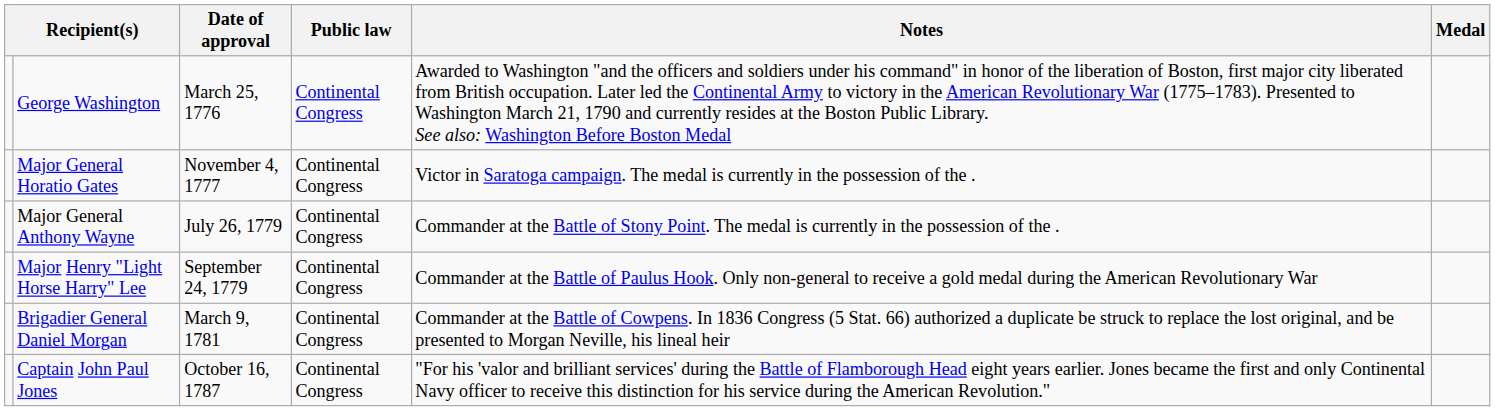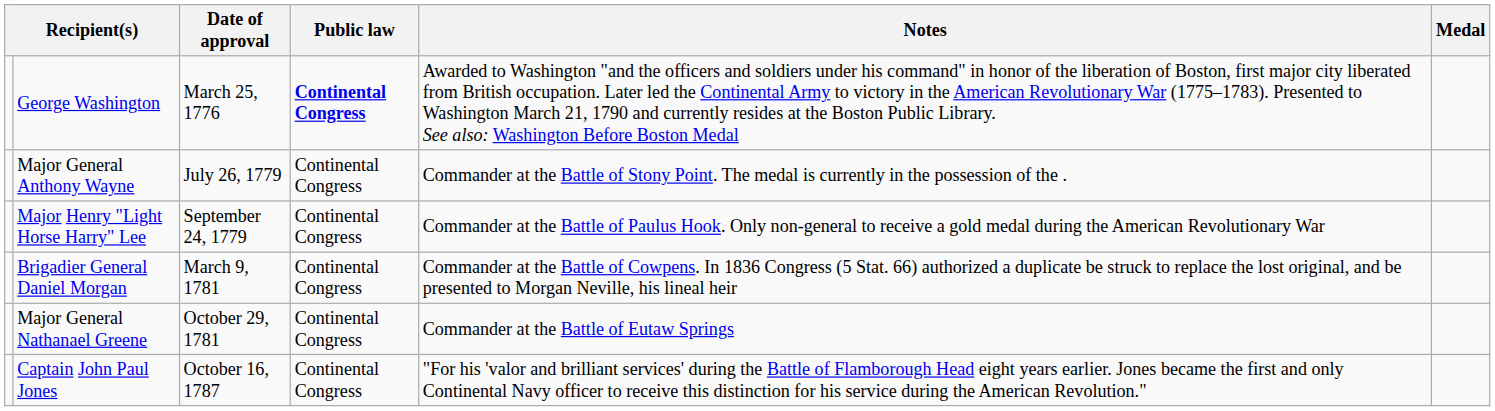George Washington | Public law: normal -> bold
- row: Major General Horatio Gates | November 4, 1777 | Continental Congress | Victor in Saratoga campaign. The medal is currently in the possession of the .
+ row: Major General Nathanael Greene | October 29, 1781 | Continental Congress | Commander at the Battle of Eutaw Springs
